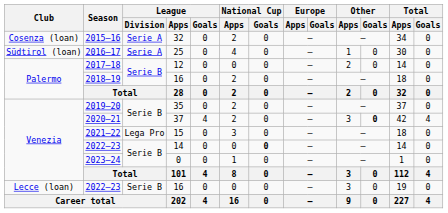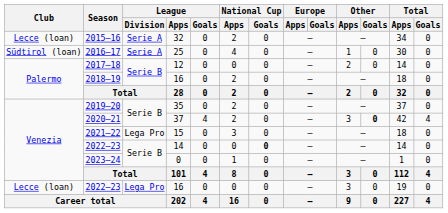2015–16 | Club: Cosenza (loan) -> Lecce (loan)
2022–23 / 16 | League / Division: Serie B -> Lega Pro
